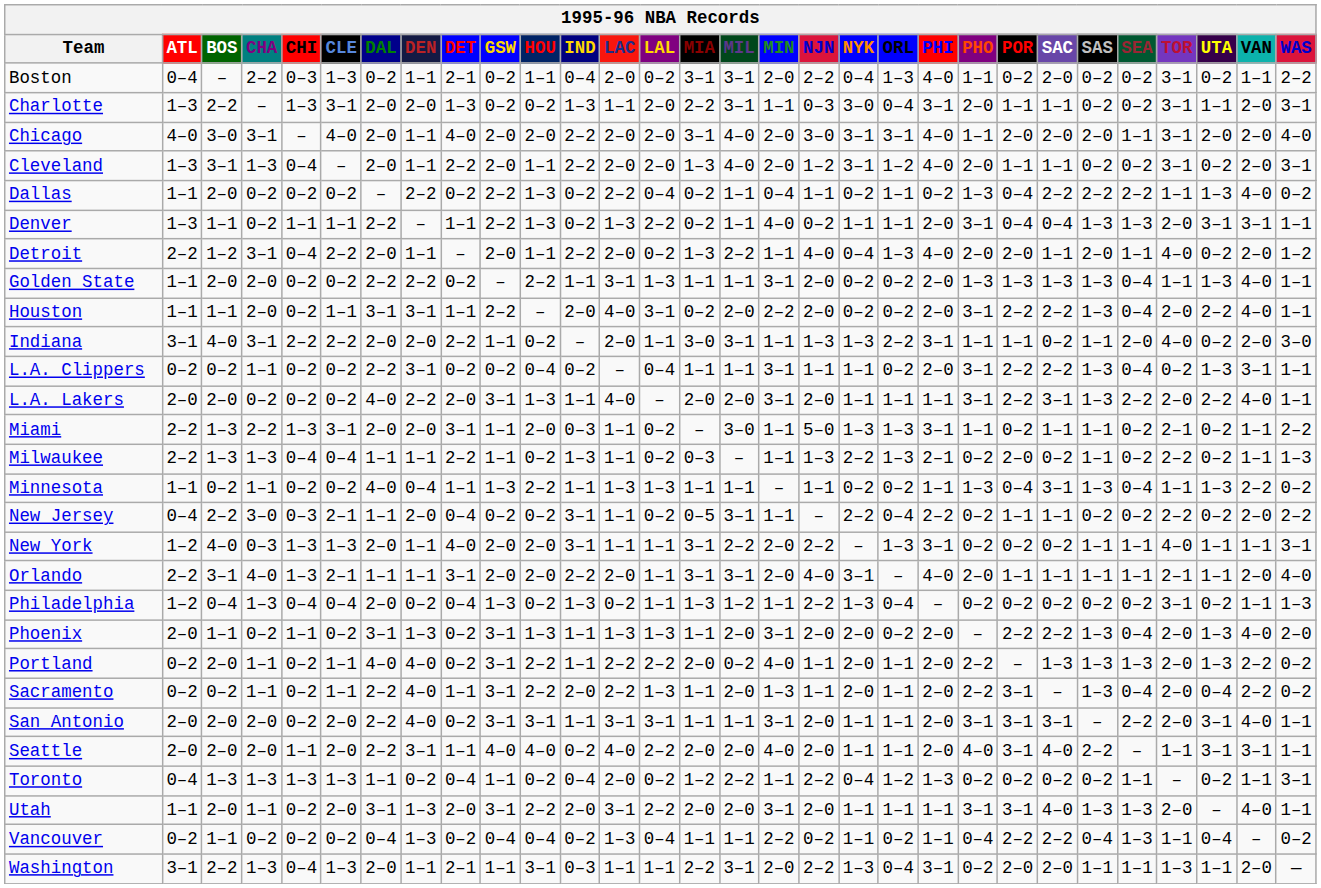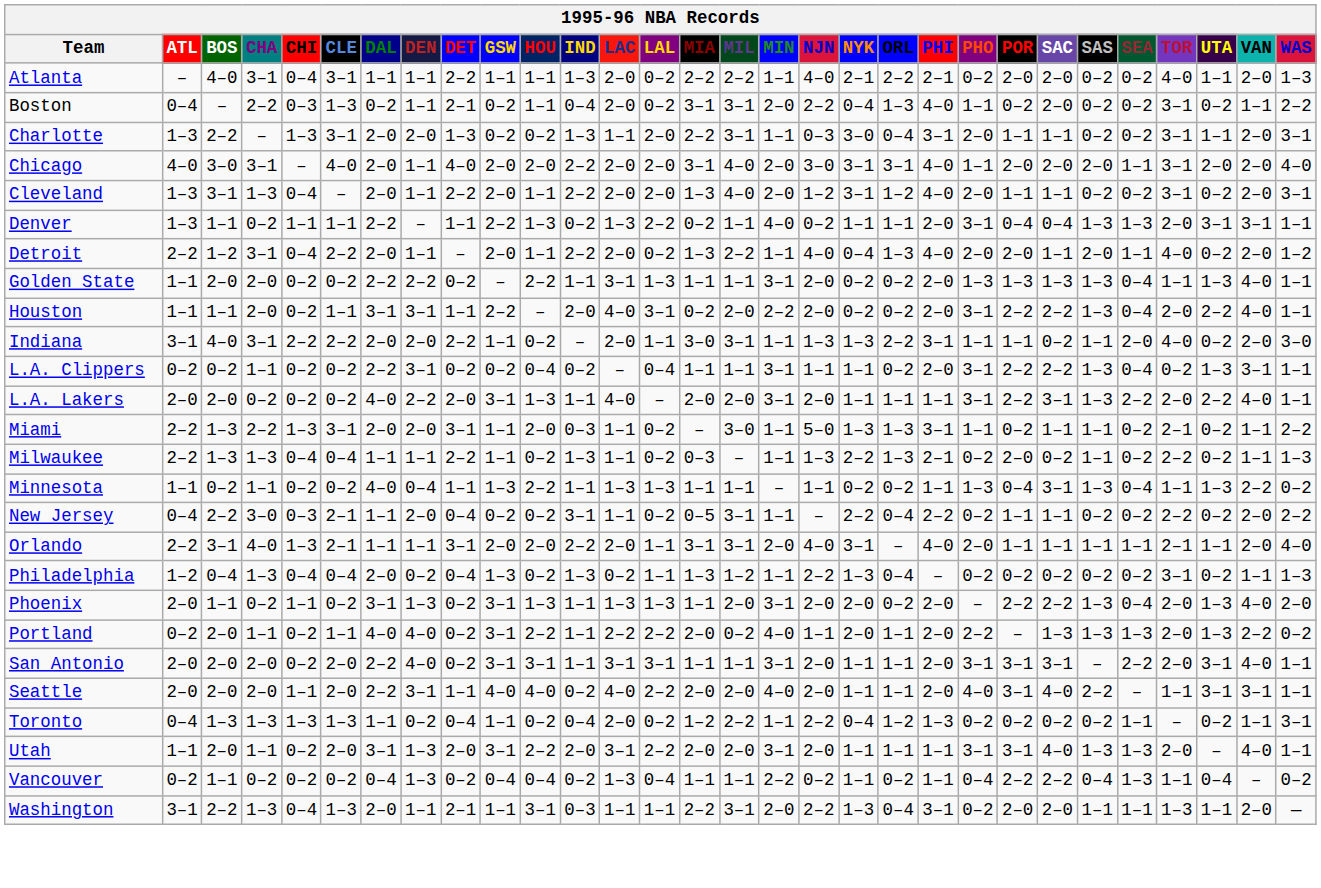+ row: Atlanta | – | 4–0 | 3–1 | 0–4 | 3–1 | 1–1 | 1–1 | 2–2 | 1–1 | 1–1 | 1–3 | 2–0 | 0–2 | 2–2 | 2–2 | 1–1 | 4–0 | 2–1 | 2–2 | 2–1 | 0–2 | 2–0 | 2–0 | 0–2 | 0–2 | 4–0 | 1–1 | 2–0 | 1–3
- row: Dallas | 1–1 | 2–0 | 0–2 | 0–2 | 0–2 | – | 2–2 | 0–2 | 2–2 | 1–3 | 0–2 | 2–2 | 0–4 | 0–2 | 1–1 | 0–4 | 1–1 | 0–2 | 1–1 | 0–2 | 1–3 | 0–4 | 2–2 | 2–2 | 2–2 | 1–1 | 1–3 | 4–0 | 0–2
- row: New York | 1–2 | 4–0 | 0–3 | 1–3 | 1–3 | 2–0 | 1–1 | 4–0 | 2–0 | 2–0 | 3–1 | 1–1 | 1–1 | 3–1 | 2–2 | 2–0 | 2–2 | – | 1–3 | 3–1 | 0–2 | 0–2 | 0–2 | 1–1 | 1–1 | 4–0 | 1–1 | 1–1 | 3–1
- row: Sacramento | 0–2 | 0–2 | 1–1 | 0–2 | 1–1 | 2–2 | 4–0 | 1–1 | 3–1 | 2–2 | 2–0 | 2–2 | 1–3 | 1–1 | 2–0 | 1–3 | 1–1 | 2–0 | 1–1 | 2–0 | 2–2 | 3–1 | – | 1–3 | 0–4 | 2–0 | 0–4 | 2–2 | 0–2
